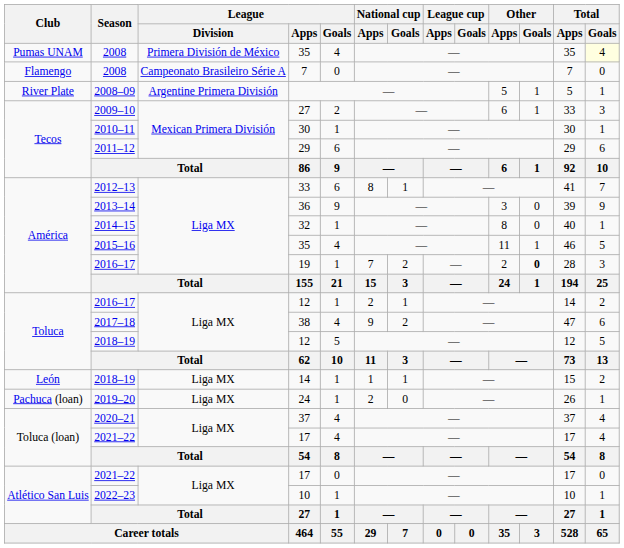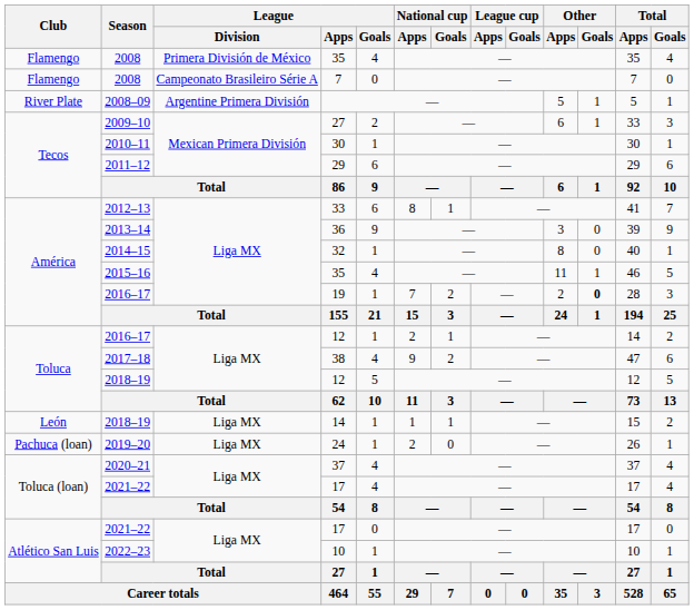2008 / 35 | Club: Pumas UNAM -> Flamengo
2008 / 35 | Total / Goals: lightyellow background -> no background
